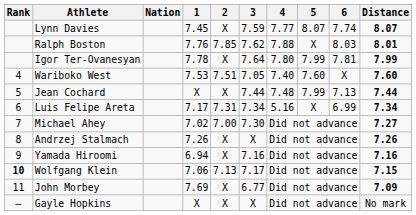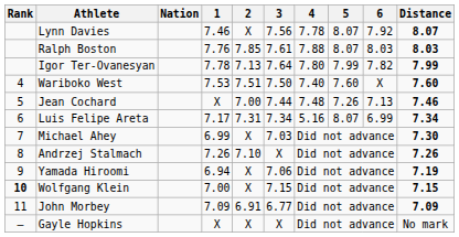Lynn Davies | 1: 7.45 -> 7.46
Lynn Davies | 3: 7.59 -> 7.56
Lynn Davies | 4: 7.77 -> 7.78
Lynn Davies | 6: 7.74 -> 7.92
Ralph Boston | 3: 7.62 -> 7.61
Ralph Boston | 5: X -> 8.07
Ralph Boston | Distance: 8.01 -> 8.03
Igor Ter-Ovanesyan | 2: X -> 7.13
Igor Ter-Ovanesyan | 6: 7.81 -> 7.82
Wariboko West | 3: 7.05 -> 7.50
Jean Cochard | 2: X -> 7.00
Jean Cochard | 5: 7.99 -> 7.26
Jean Cochard | Distance: 7.44 -> 7.46
Luis Felipe Areta | 5: X -> 8.07
Michael Ahey | 1: 7.02 -> 6.99
Michael Ahey | 2: 7.00 -> X
Michael Ahey | 3: 7.30 -> 7.03
Michael Ahey | Distance: 7.27 -> 7.30
Andrzej Stalmach | 2: X -> 7.10
Yamada Hiroomi | 3: 7.16 -> 7.06
Yamada Hiroomi | Distance: 7.16 -> 7.19
Wolfgang Klein | 1: 7.06 -> 7.00
Wolfgang Klein | 2: 7.13 -> X
Wolfgang Klein | 3: 7.17 -> 7.15
John Morbey | 1: 7.69 -> 7.09
John Morbey | 2: X -> 6.91
